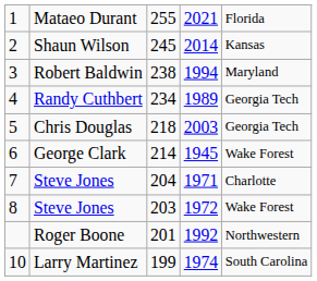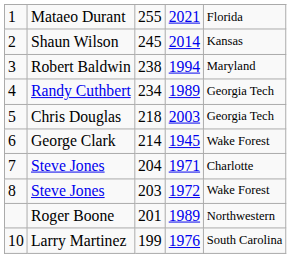Roger Boone | column 4: 1992 -> 1989
Larry Martinez | column 4: 1974 -> 1976
